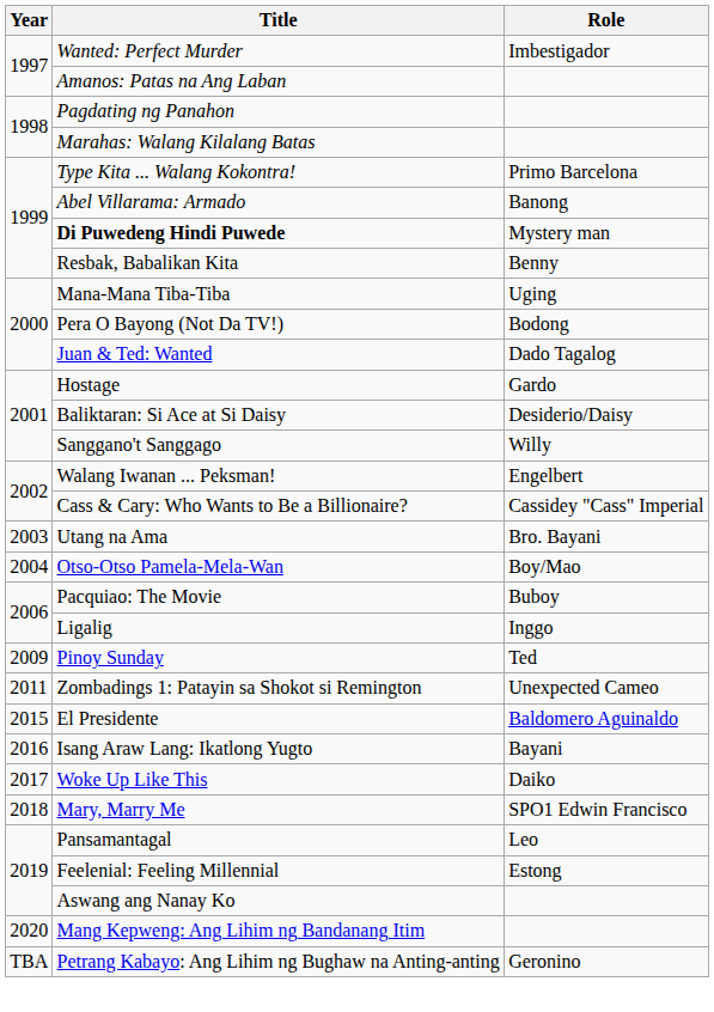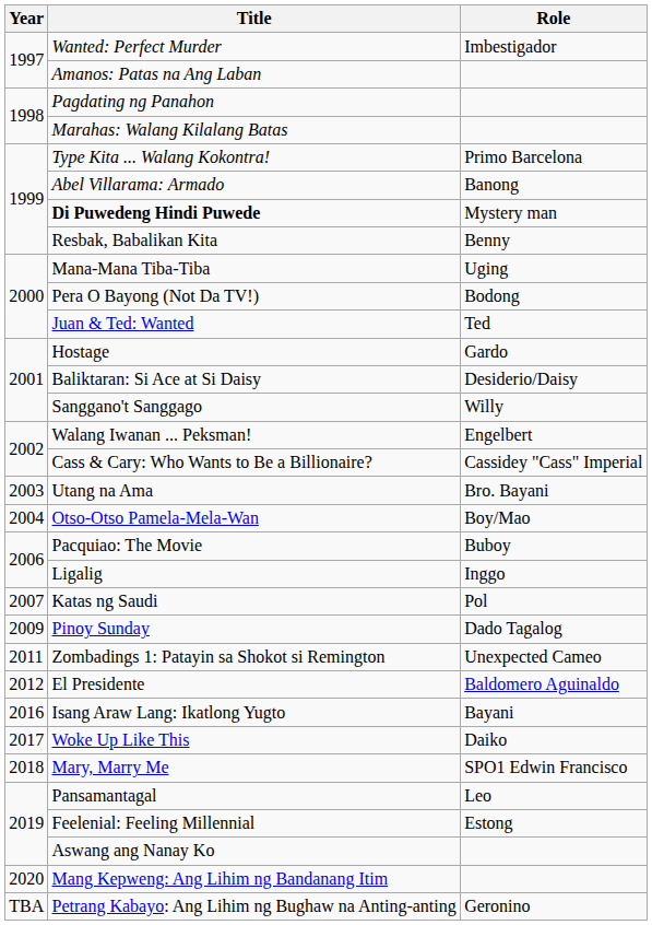Juan & Ted: Wanted | Role: Dado Tagalog -> Ted
+ row: 2007 | Katas ng Saudi | Pol
Pinoy Sunday | Role: Ted -> Dado Tagalog
El Presidente | Year: 2015 -> 2012
